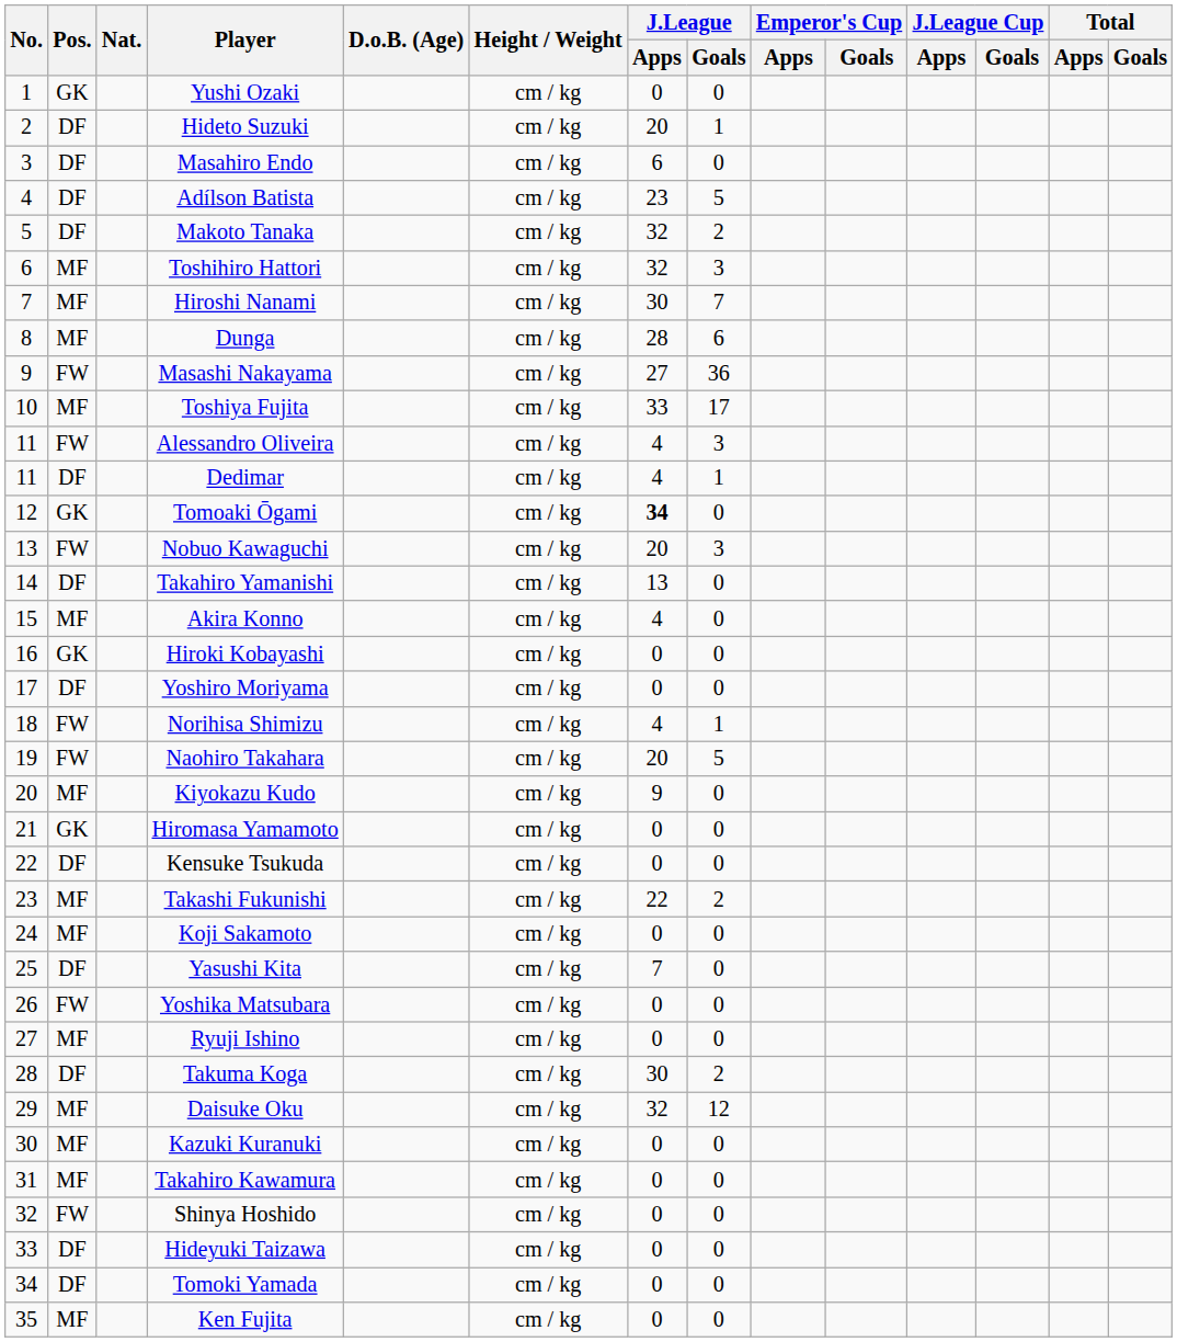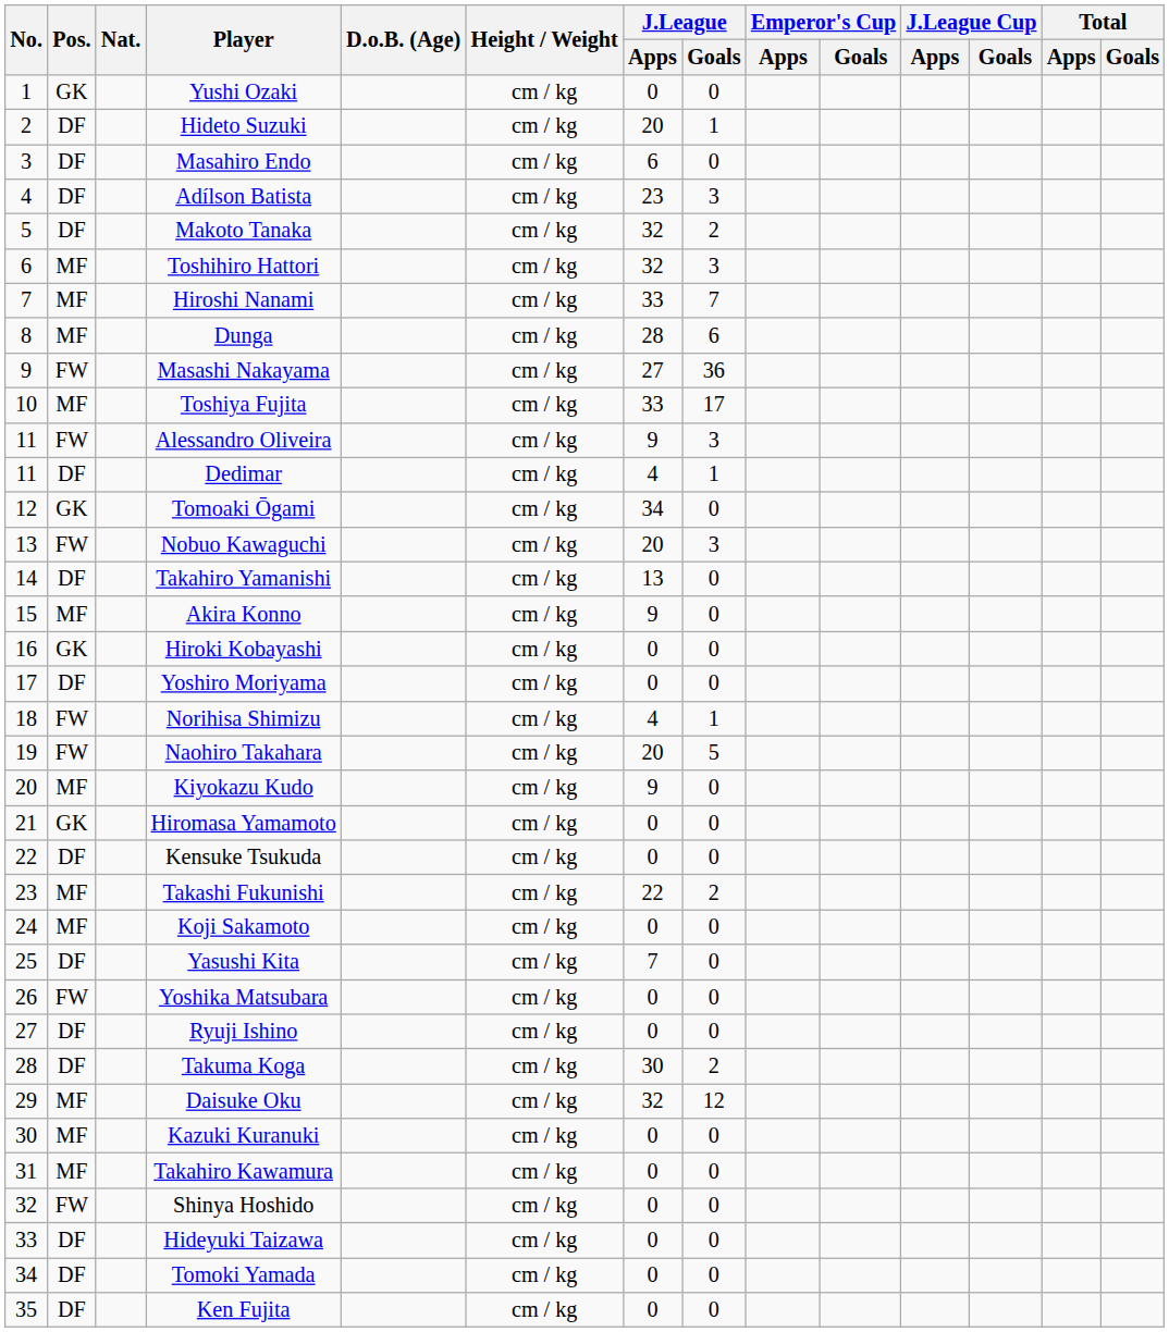Adílson Batista | J.League / Goals: 5 -> 3
Hiroshi Nanami | J.League / Apps: 30 -> 33
Alessandro Oliveira | J.League / Apps: 4 -> 9
Tomoaki Ōgami | J.League / Apps: bold -> normal
Akira Konno | J.League / Apps: 4 -> 9
Ryuji Ishino | Pos.: MF -> DF
Ken Fujita | Pos.: MF -> DF
